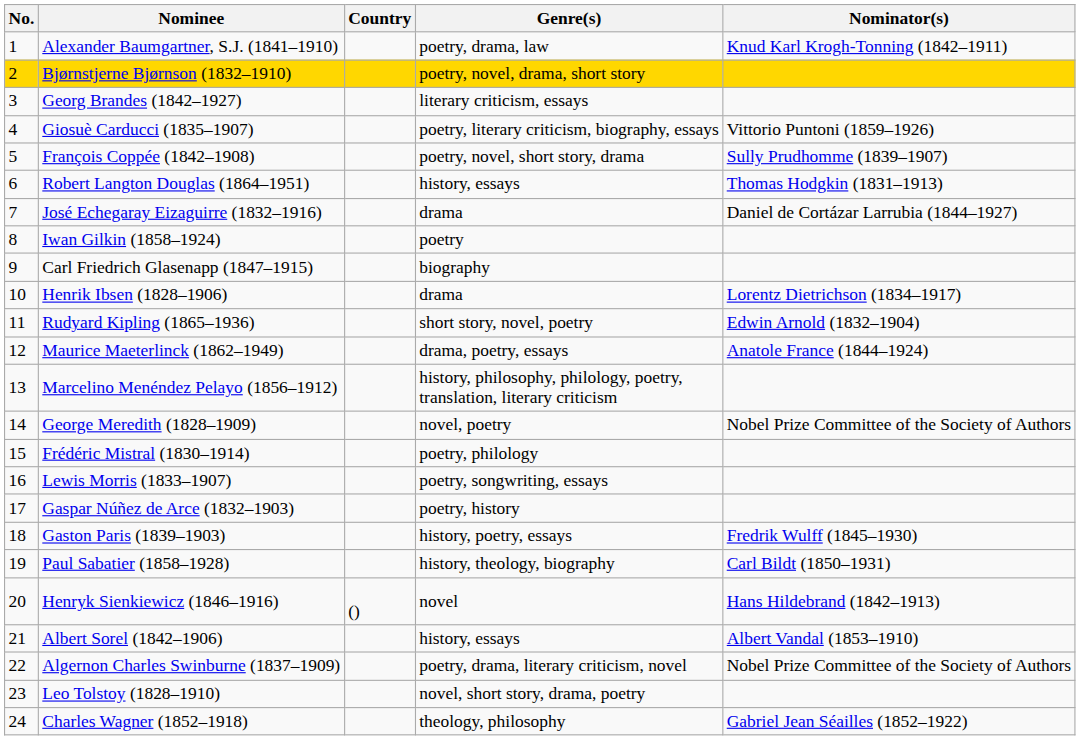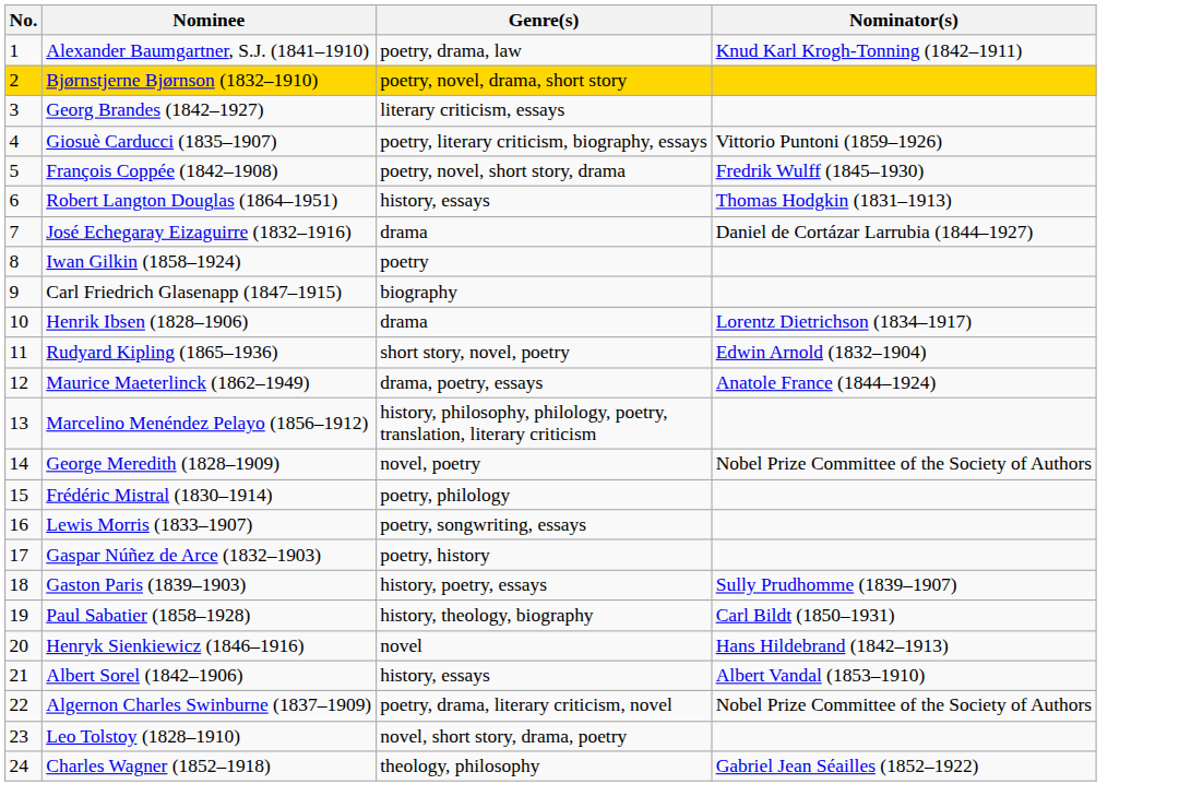- column: Country | ()
François Coppée (1842–1908) | Nominator(s): Sully Prudhomme (1839–1907) -> Fredrik Wulff (1845–1930)
Gaston Paris (1839–1903) | Nominator(s): Fredrik Wulff (1845–1930) -> Sully Prudhomme (1839–1907)
